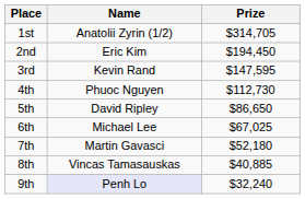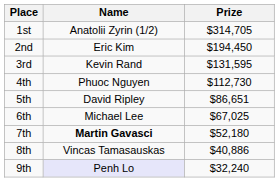3rd | Prize: $147,595 -> $131,595
5th | Prize: $86,650 -> $86,651
7th | Name: normal -> bold
8th | Prize: $40,885 -> $40,886
